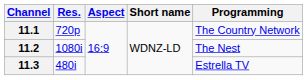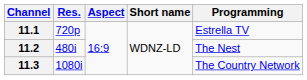11.1 | Programming: The Country Network -> Estrella TV
11.2 | Res.: 1080i -> 480i
11.3 | Res.: 480i -> 1080i
11.3 | Programming: Estrella TV -> The Country Network
